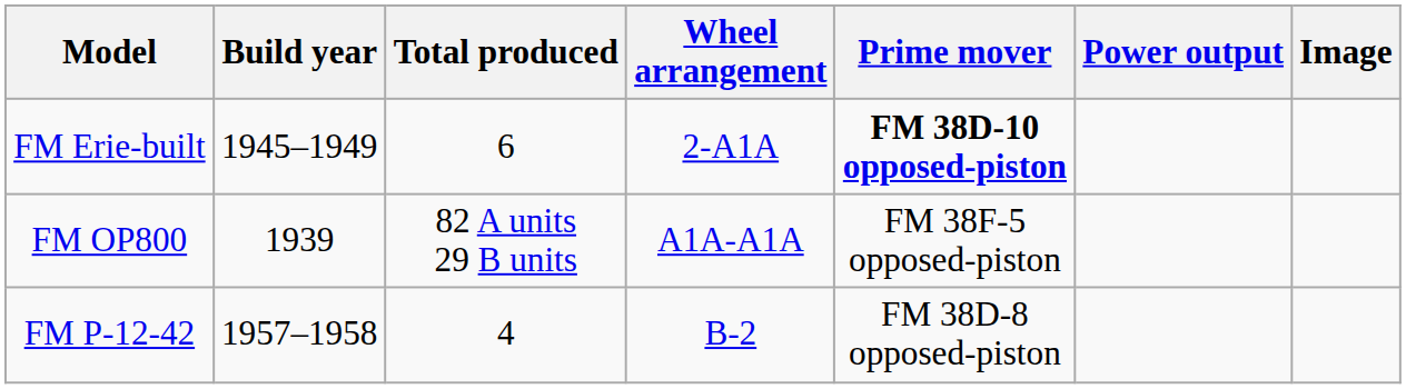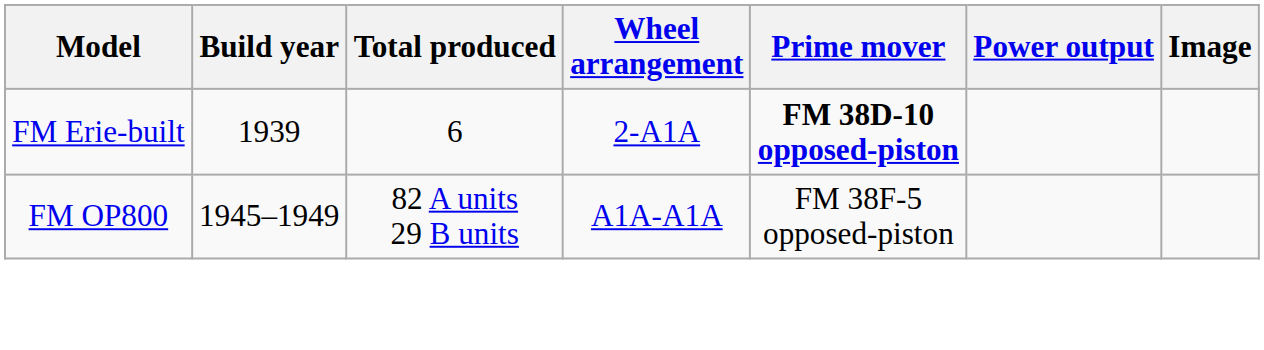FM Erie-built | Build year: 1945–1949 -> 1939
FM OP800 | Build year: 1939 -> 1945–1949
- row: FM P-12-42 | 1957–1958 | 4 | B-2 | FM 38D-8 opposed-piston
